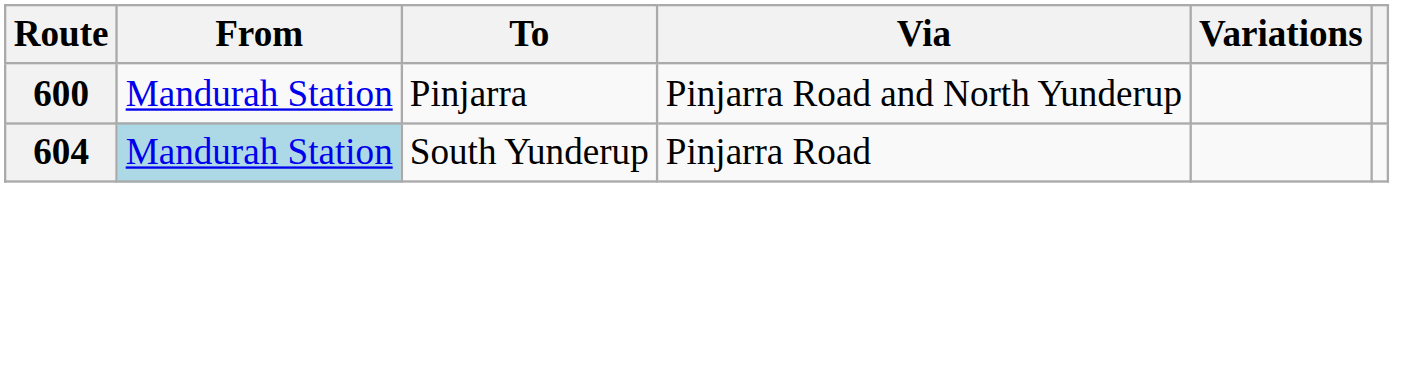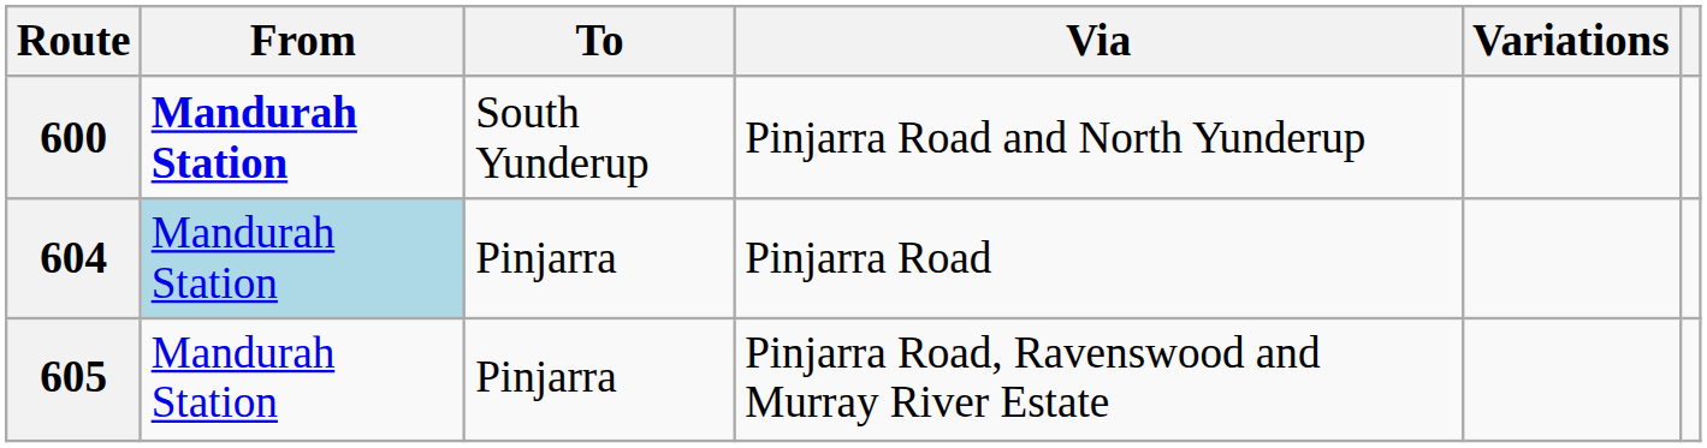600 | From: normal -> bold
600 | To: Pinjarra -> South Yunderup
604 | To: South Yunderup -> Pinjarra
+ row: 605 | Mandurah Station | Pinjarra | Pinjarra Road, Ravenswood and Murray River Estate
